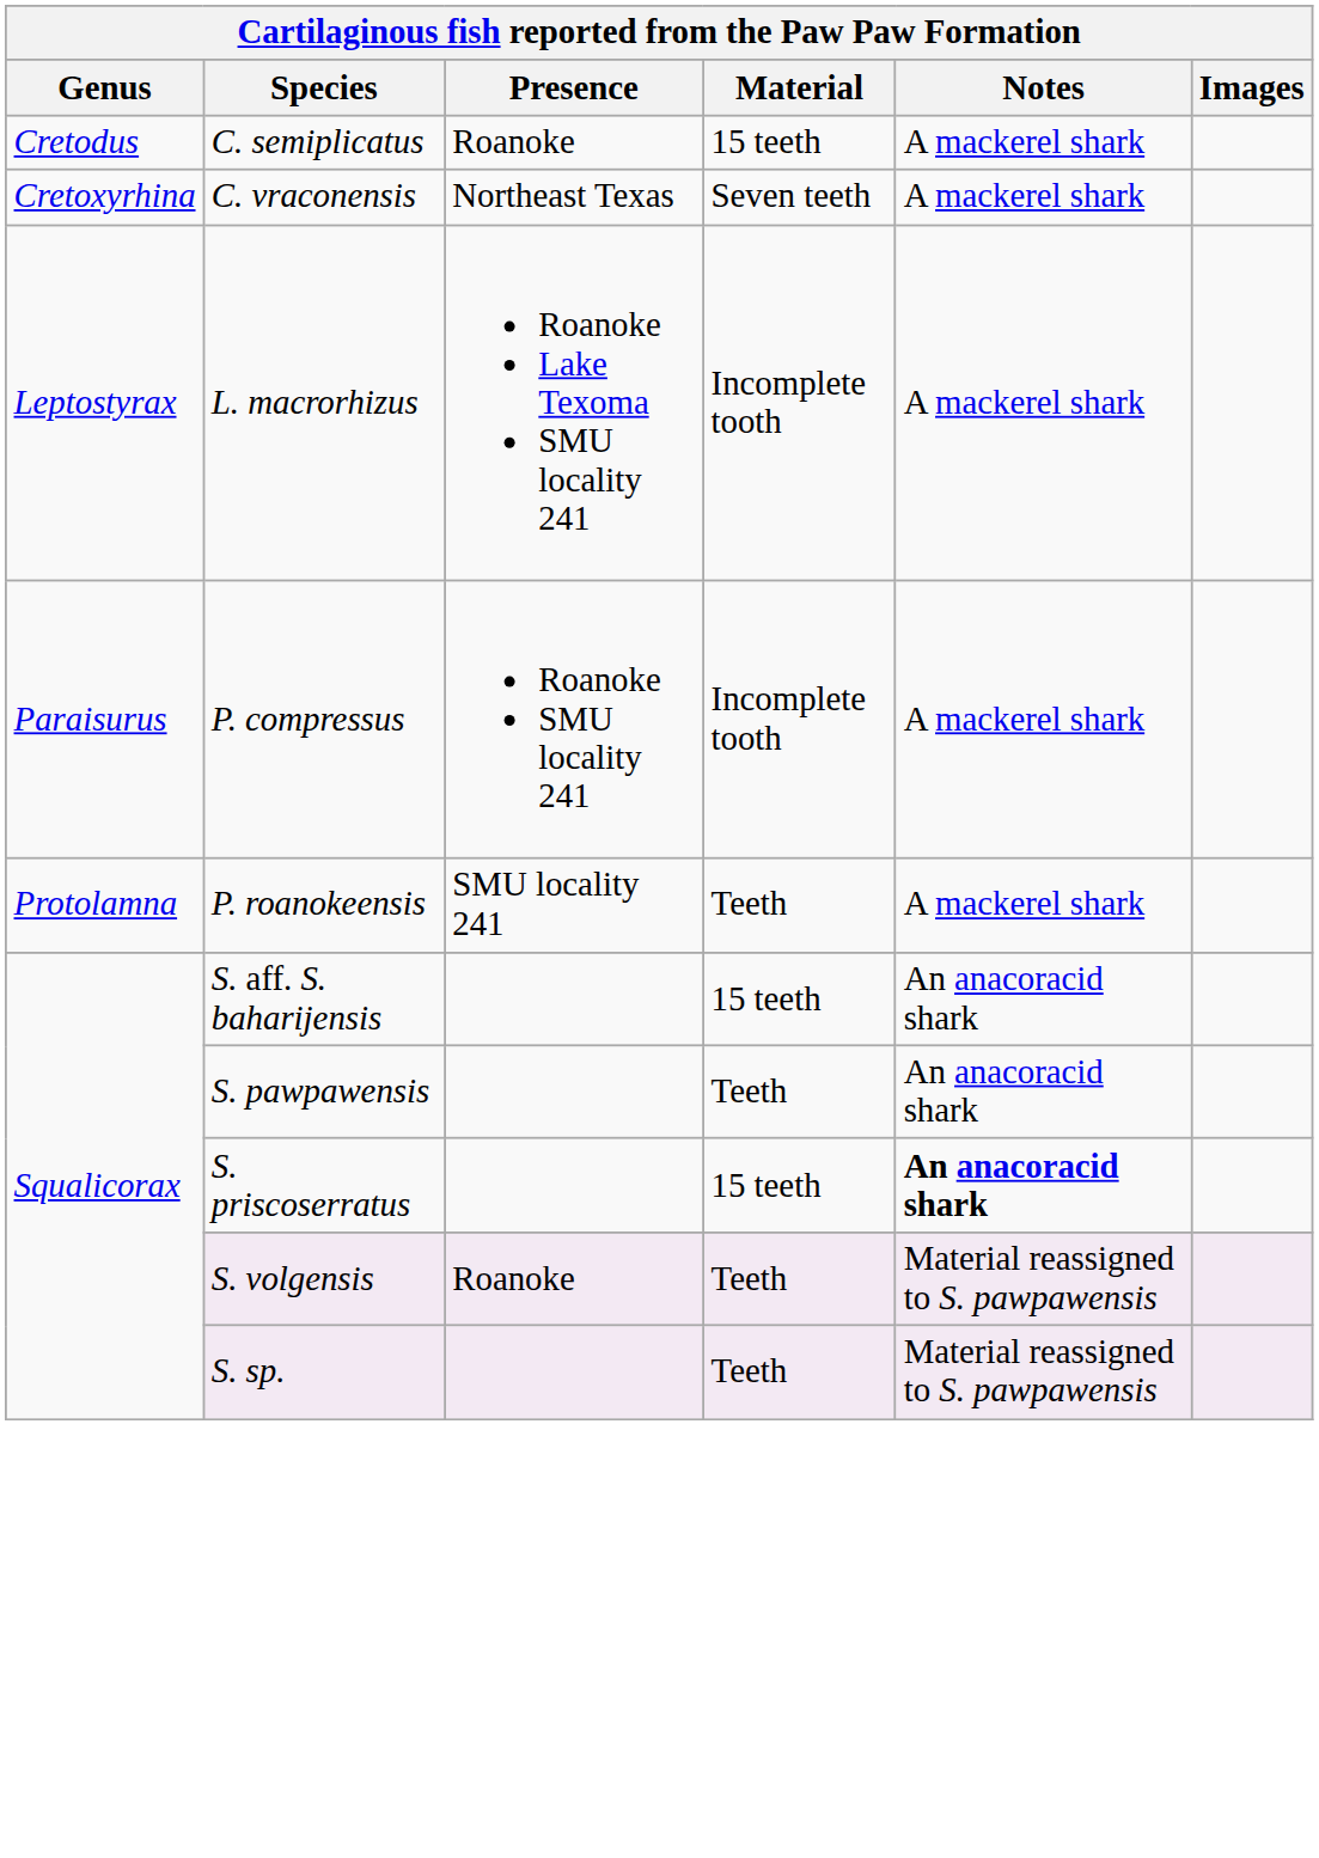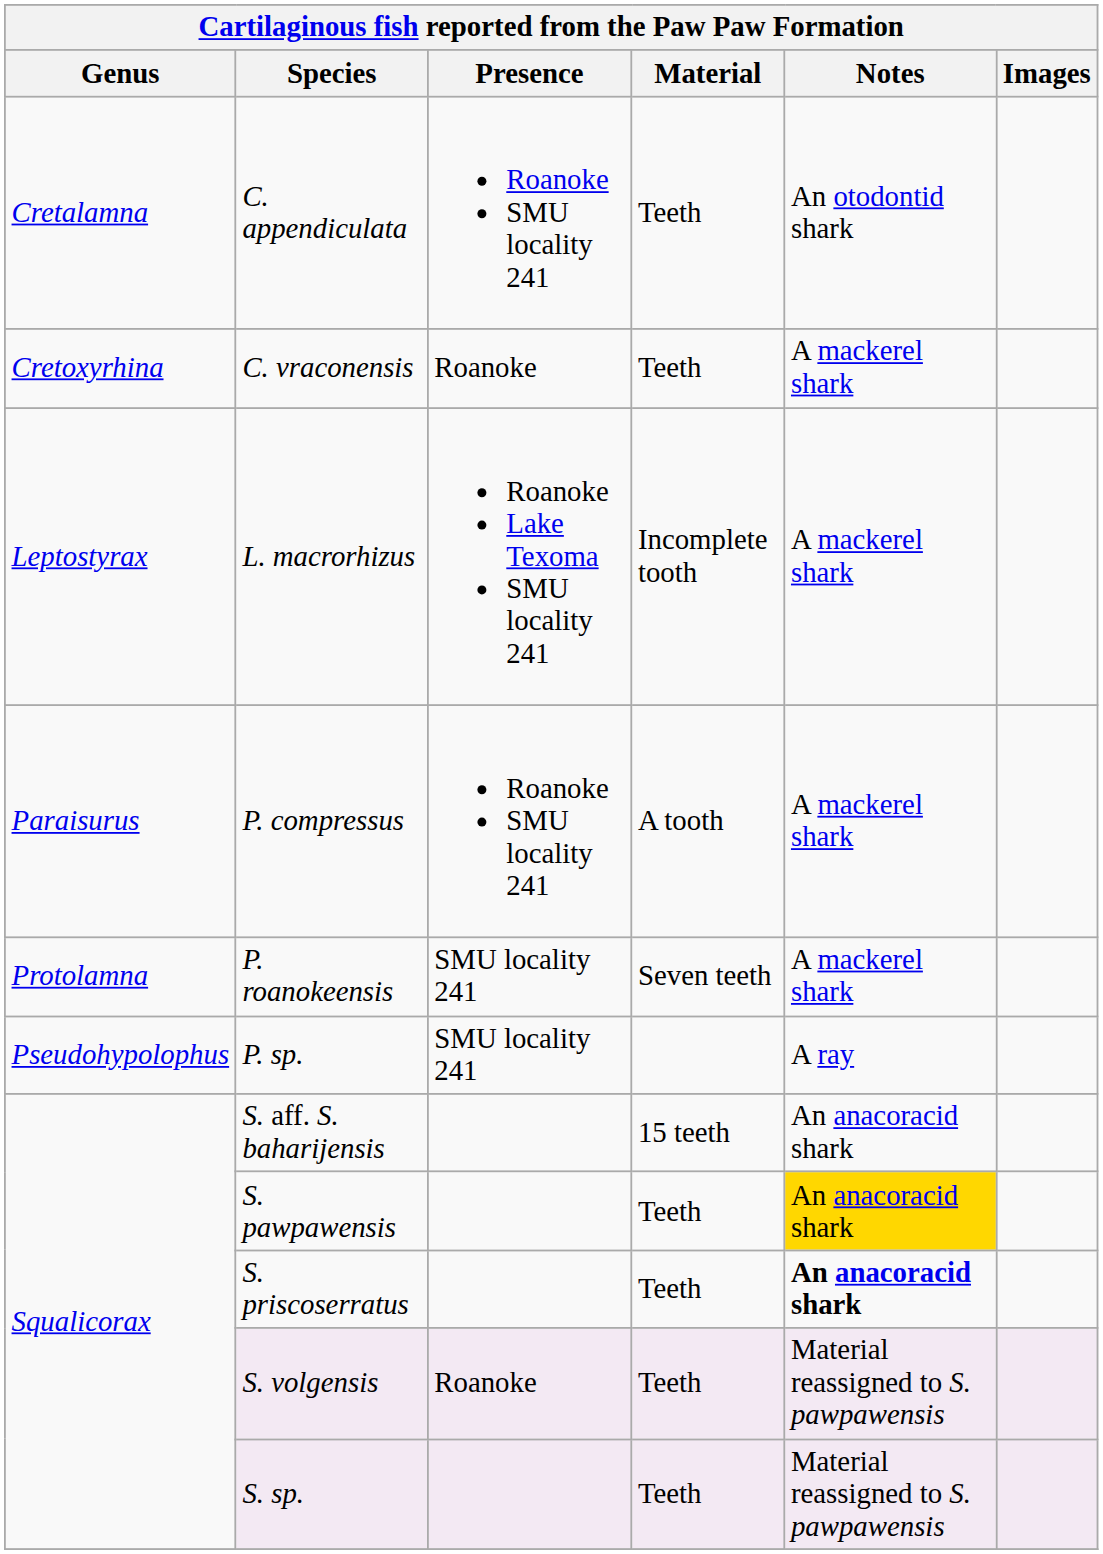+ row: Cretalamna | C. appendiculata | Roanoke SMU locality 241 | Teeth | An otodontid shark
- row: Cretodus | C. semiplicatus | Roanoke | 15 teeth | A mackerel shark
C. vraconensis | Presence: Northeast Texas -> Roanoke
C. vraconensis | Material: Seven teeth -> Teeth
P. compressus | Material: Incomplete tooth -> A tooth
P. roanokeensis | Material: Teeth -> Seven teeth
+ row: Pseudohypolophus | P. sp. | SMU locality 241 | A ray
S. pawpawensis | Notes: no background -> gold background
S. priscoserratus | Material: 15 teeth -> Teeth
